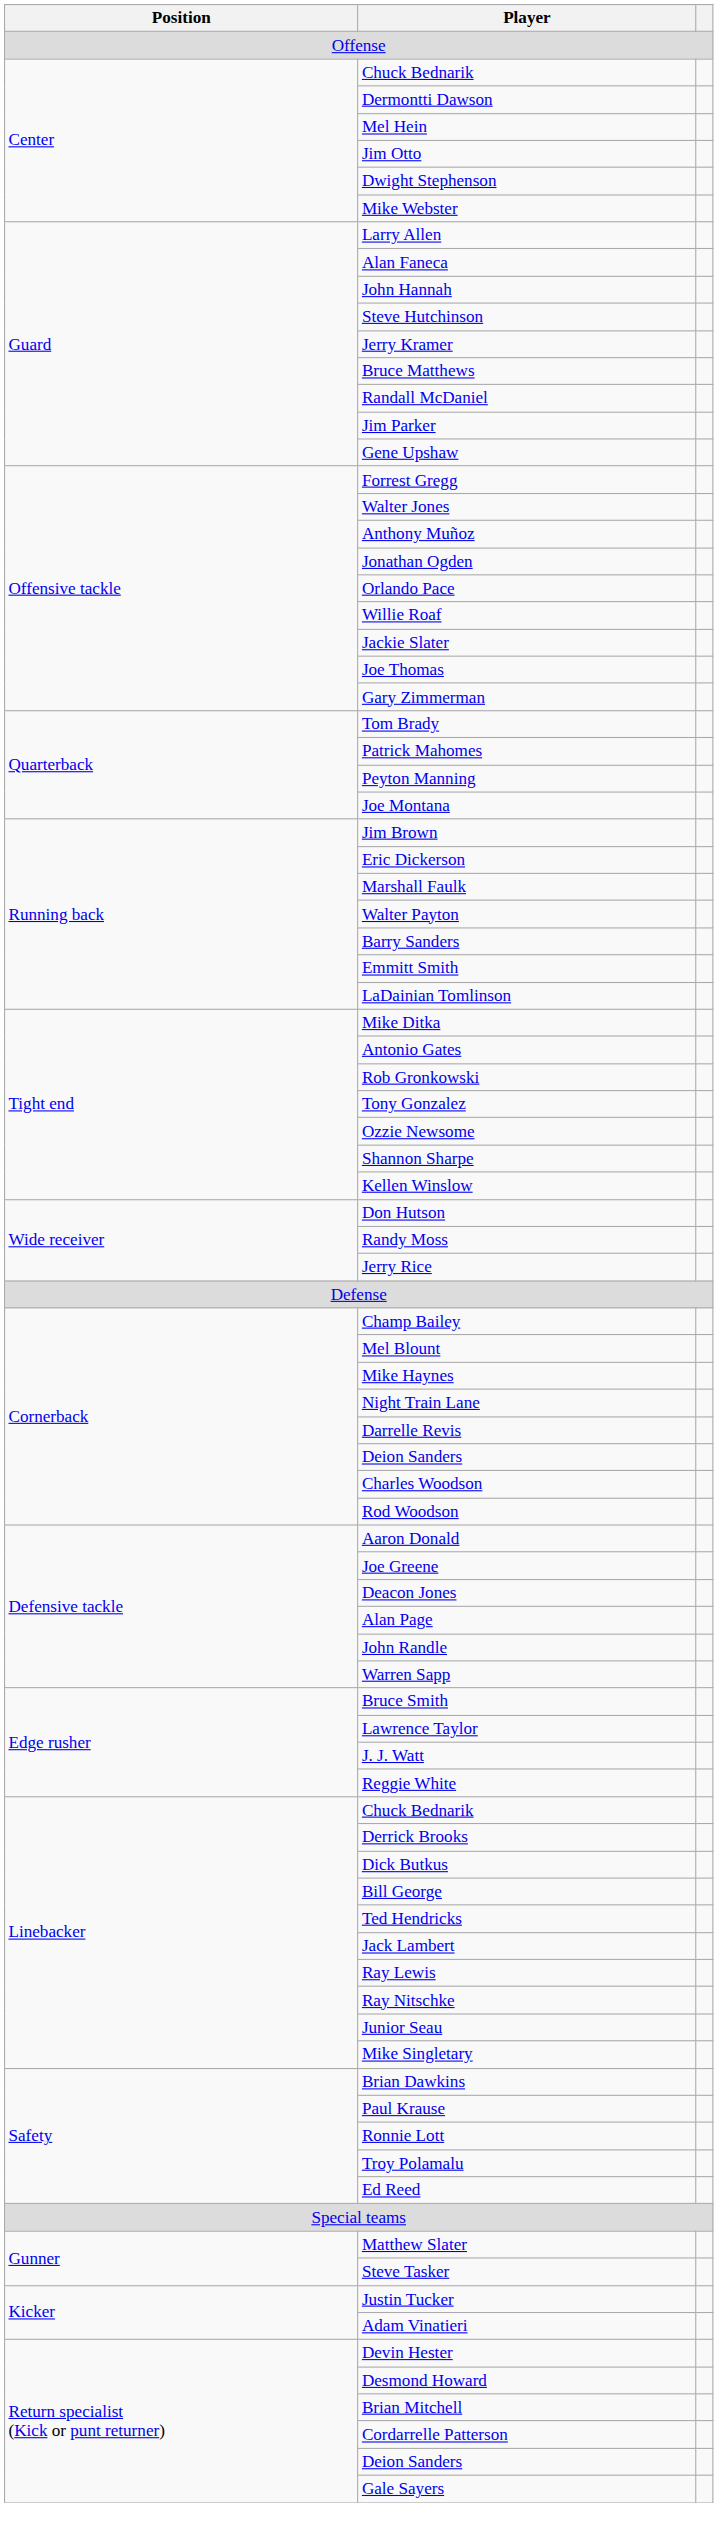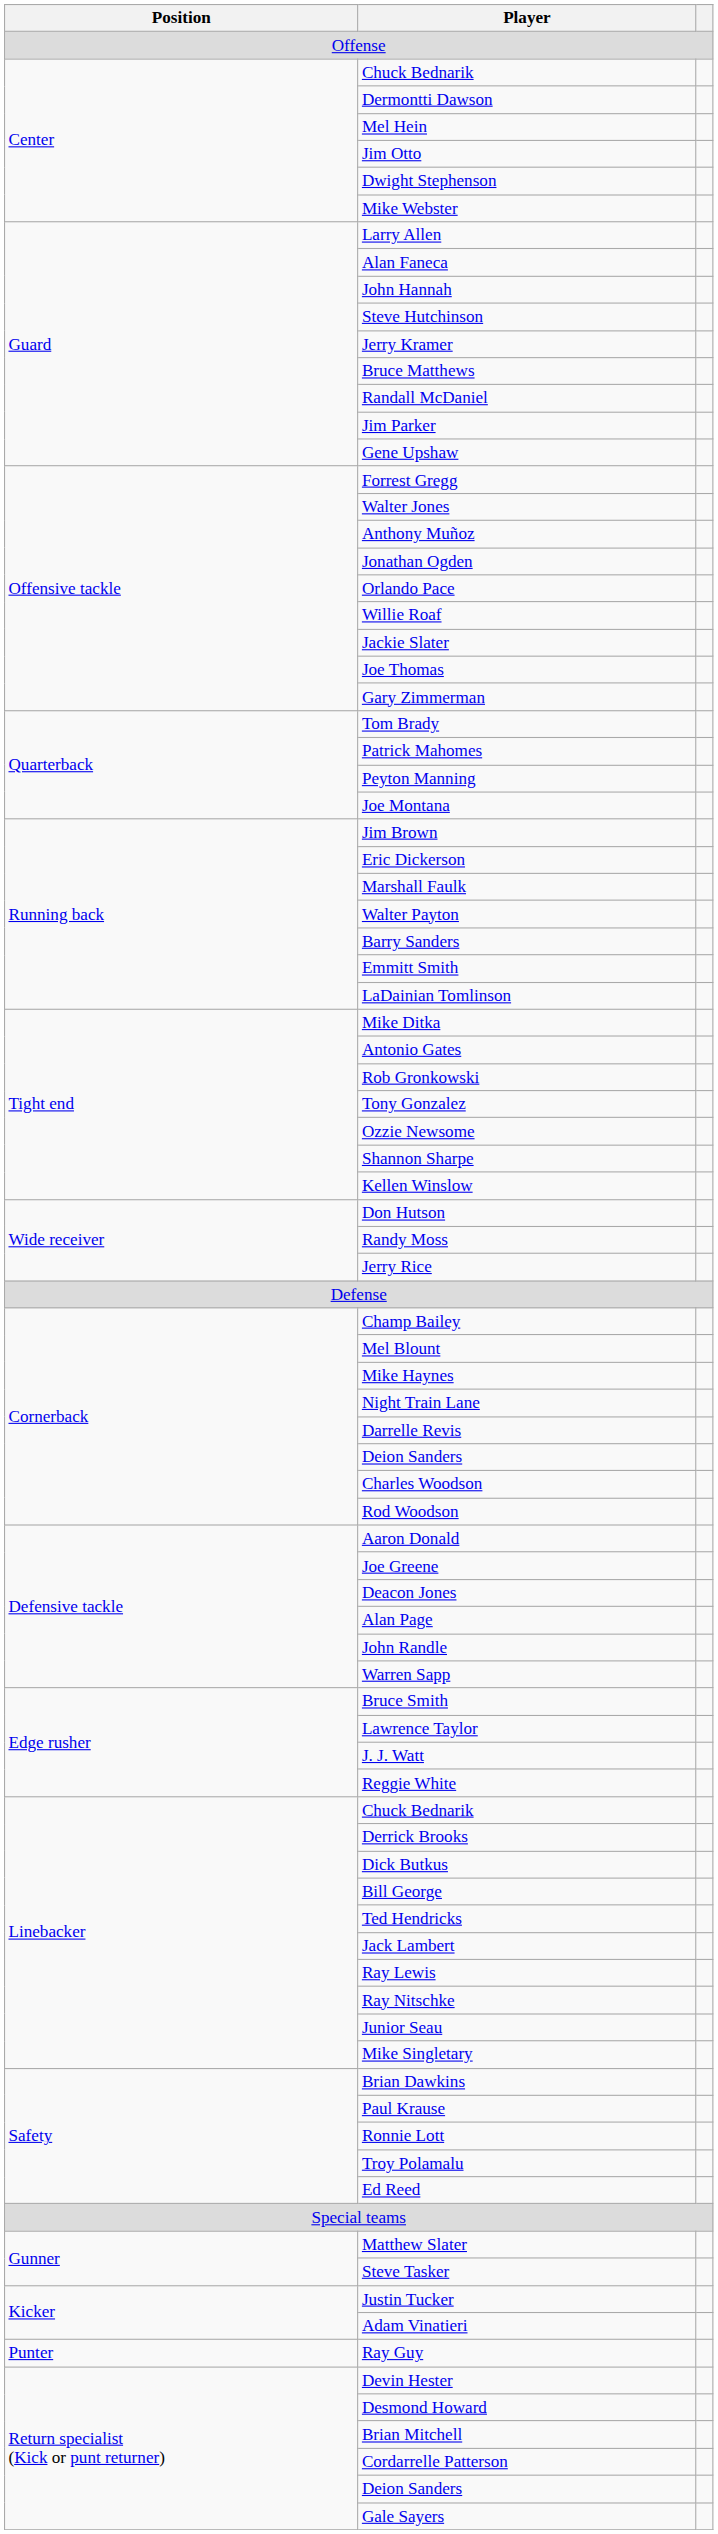+ row: Punter | Ray Guy
